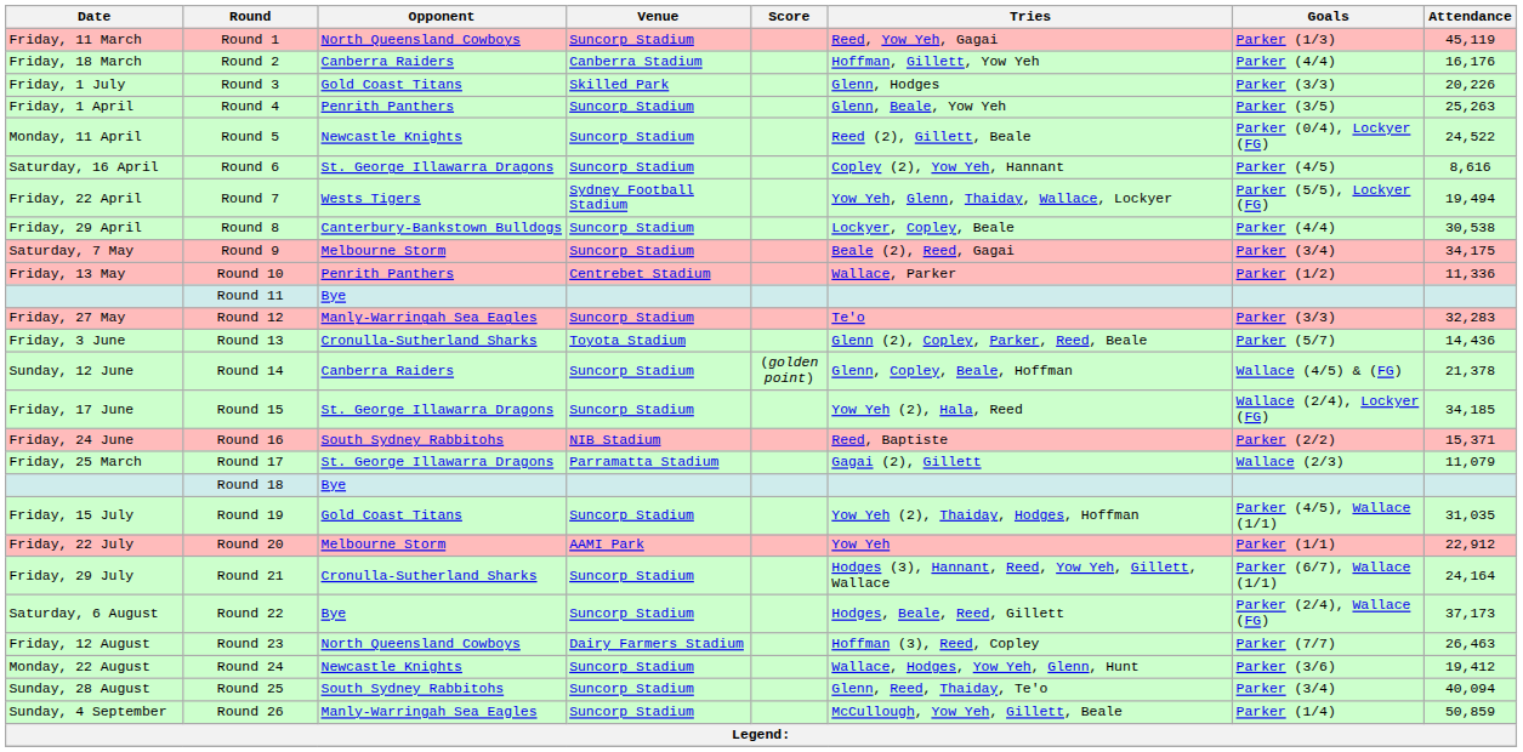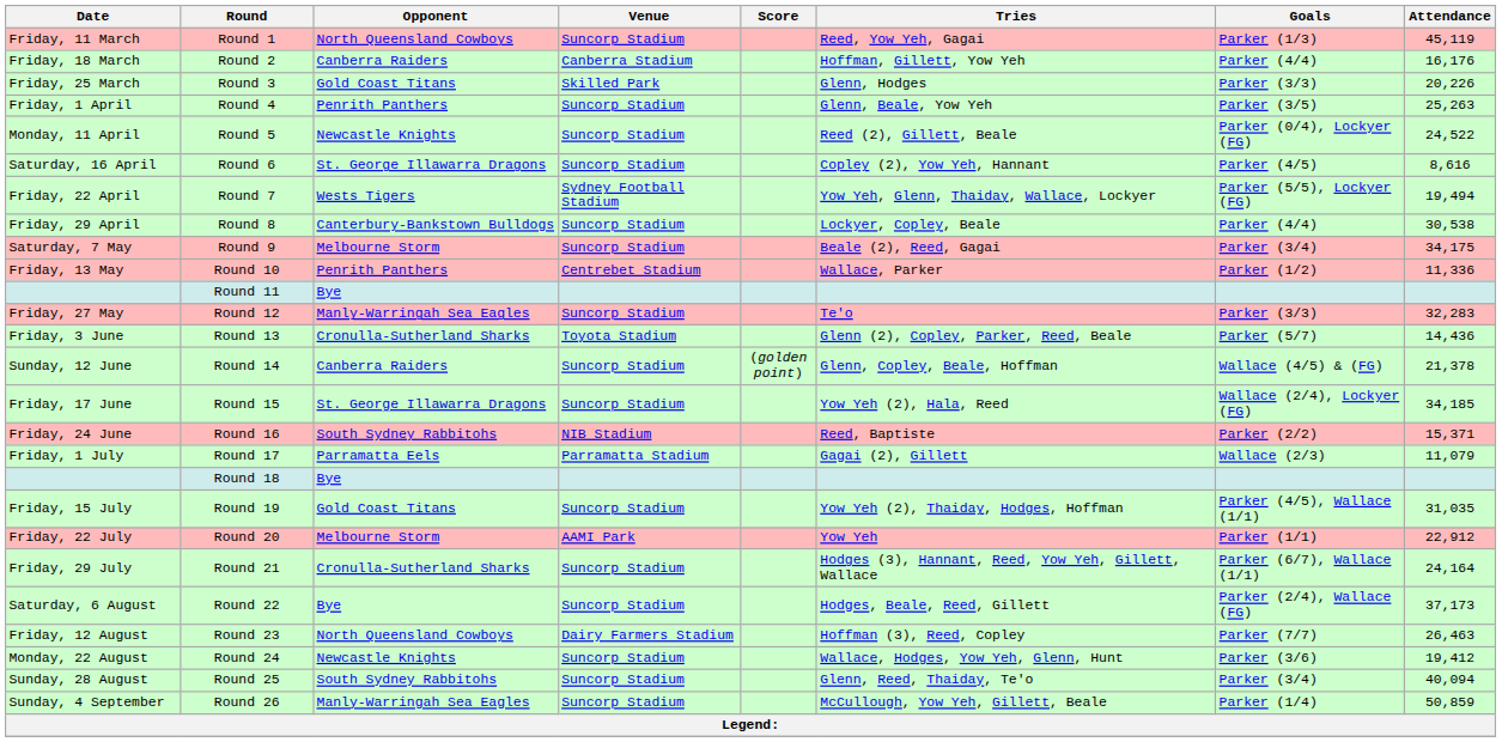Round 3 | Date: Friday, 1 July -> Friday, 25 March
Round 17 | Date: Friday, 25 March -> Friday, 1 July
Round 17 | Opponent: St. George Illawarra Dragons -> Parramatta Eels
